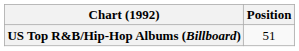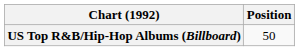US Top R&B/Hip-Hop Albums (Billboard) | Position: 51 -> 50
